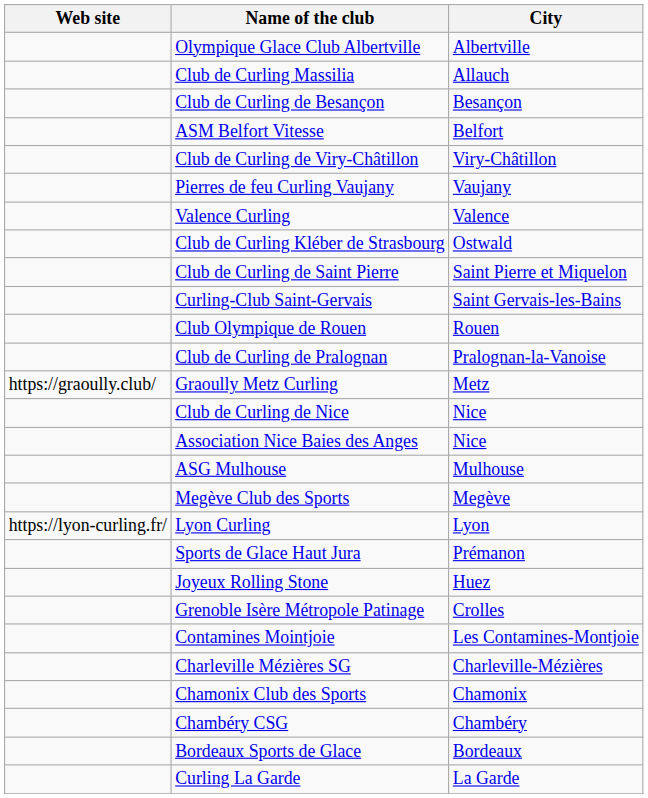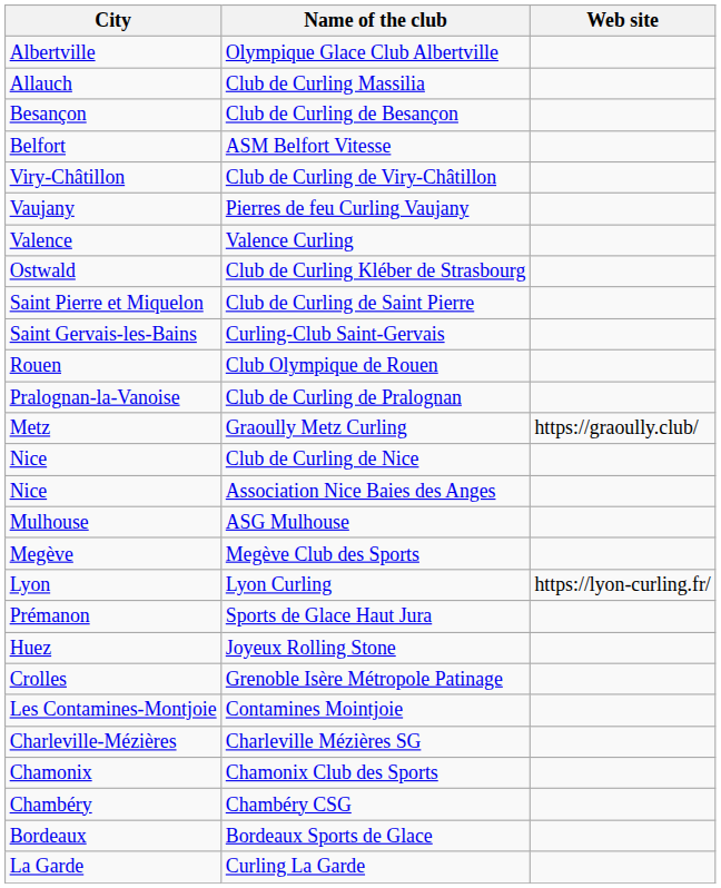columns swapped: City <-> Web site
